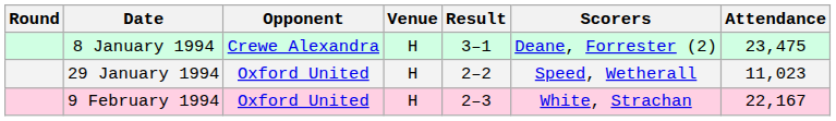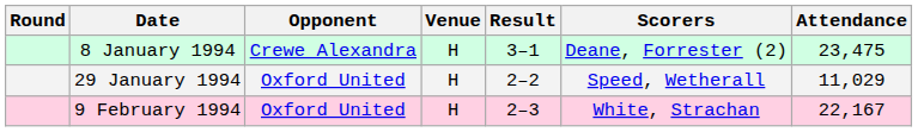29 January 1994 | Attendance: 11,023 -> 11,029
